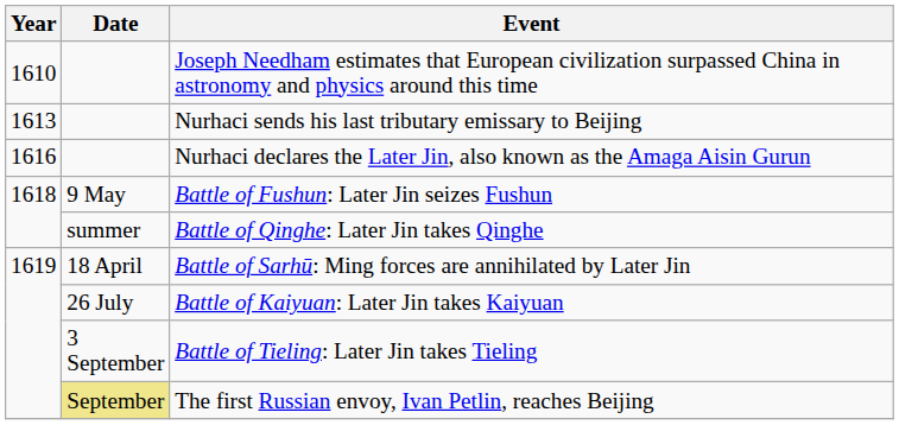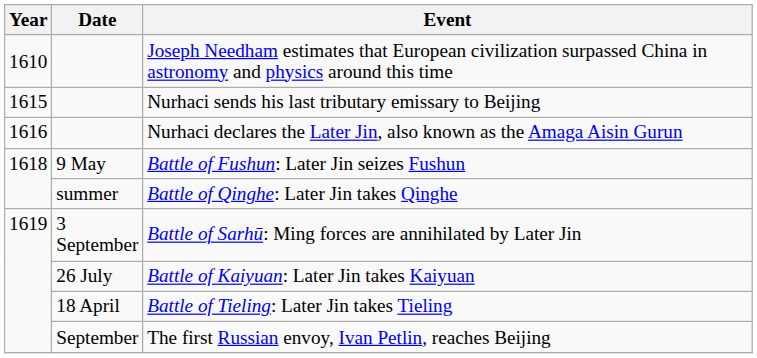Nurhaci sends his last tributary emissary to Beijing | Year: 1613 -> 1615
Battle of Sarhū: Ming forces are annihilated by Later Jin | Date: 18 April -> 3 September
Battle of Tieling: Later Jin takes Tieling | Date: 3 September -> 18 April
The first Russian envoy, Ivan Petlin, reaches Beijing | Date: khaki background -> no background
